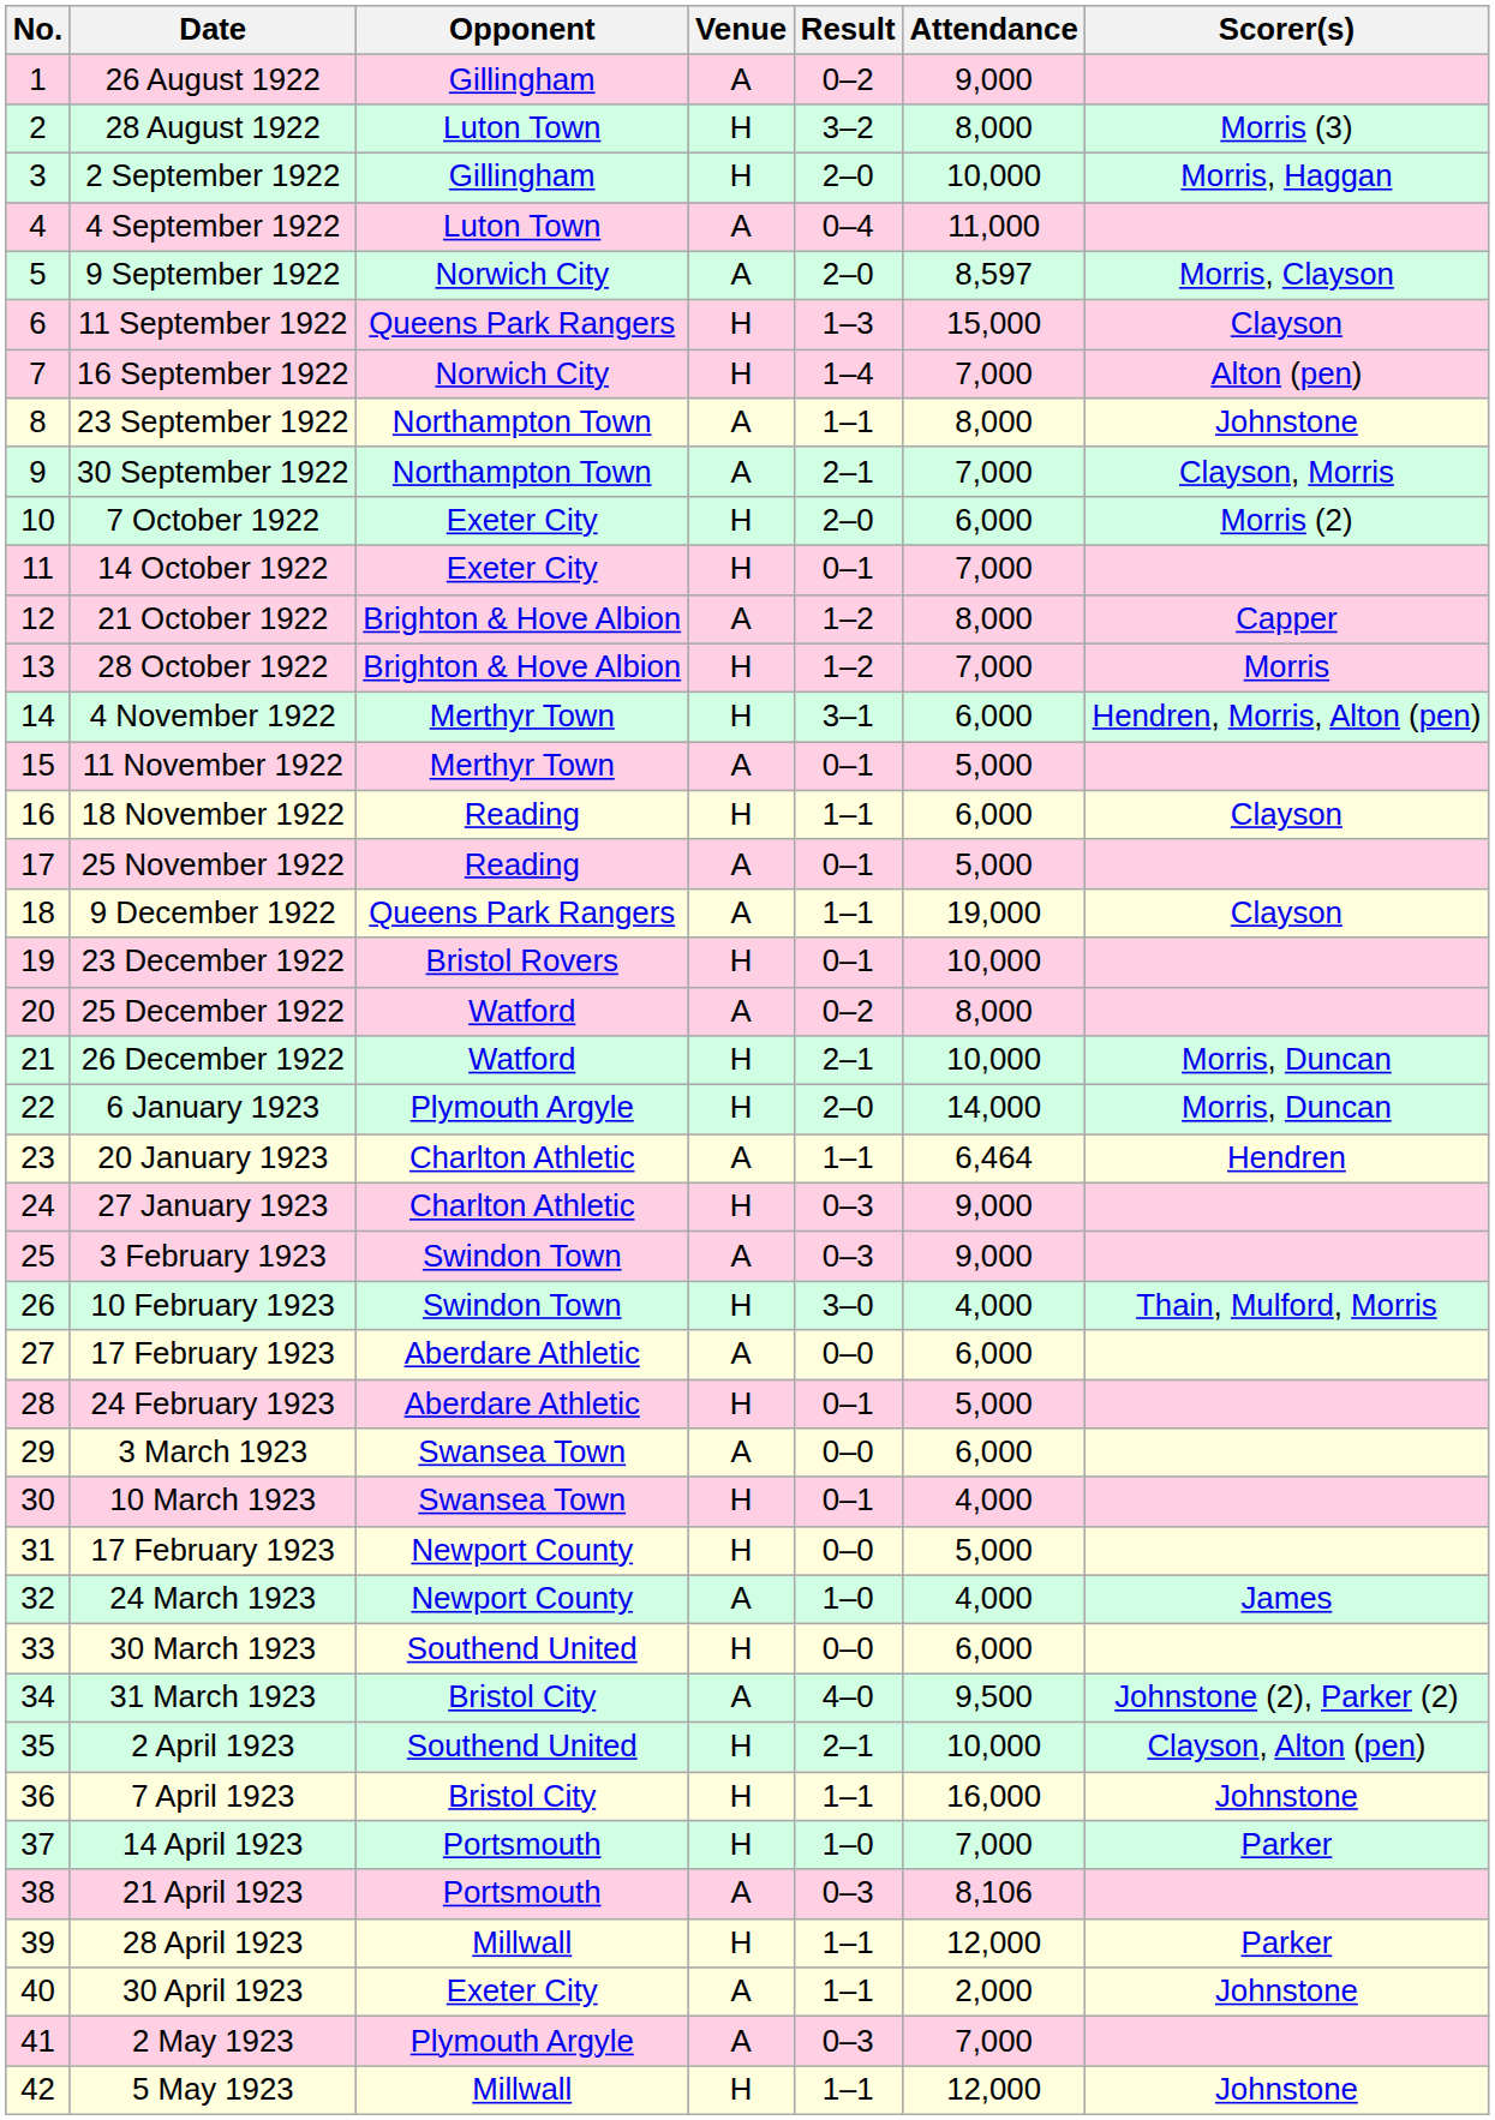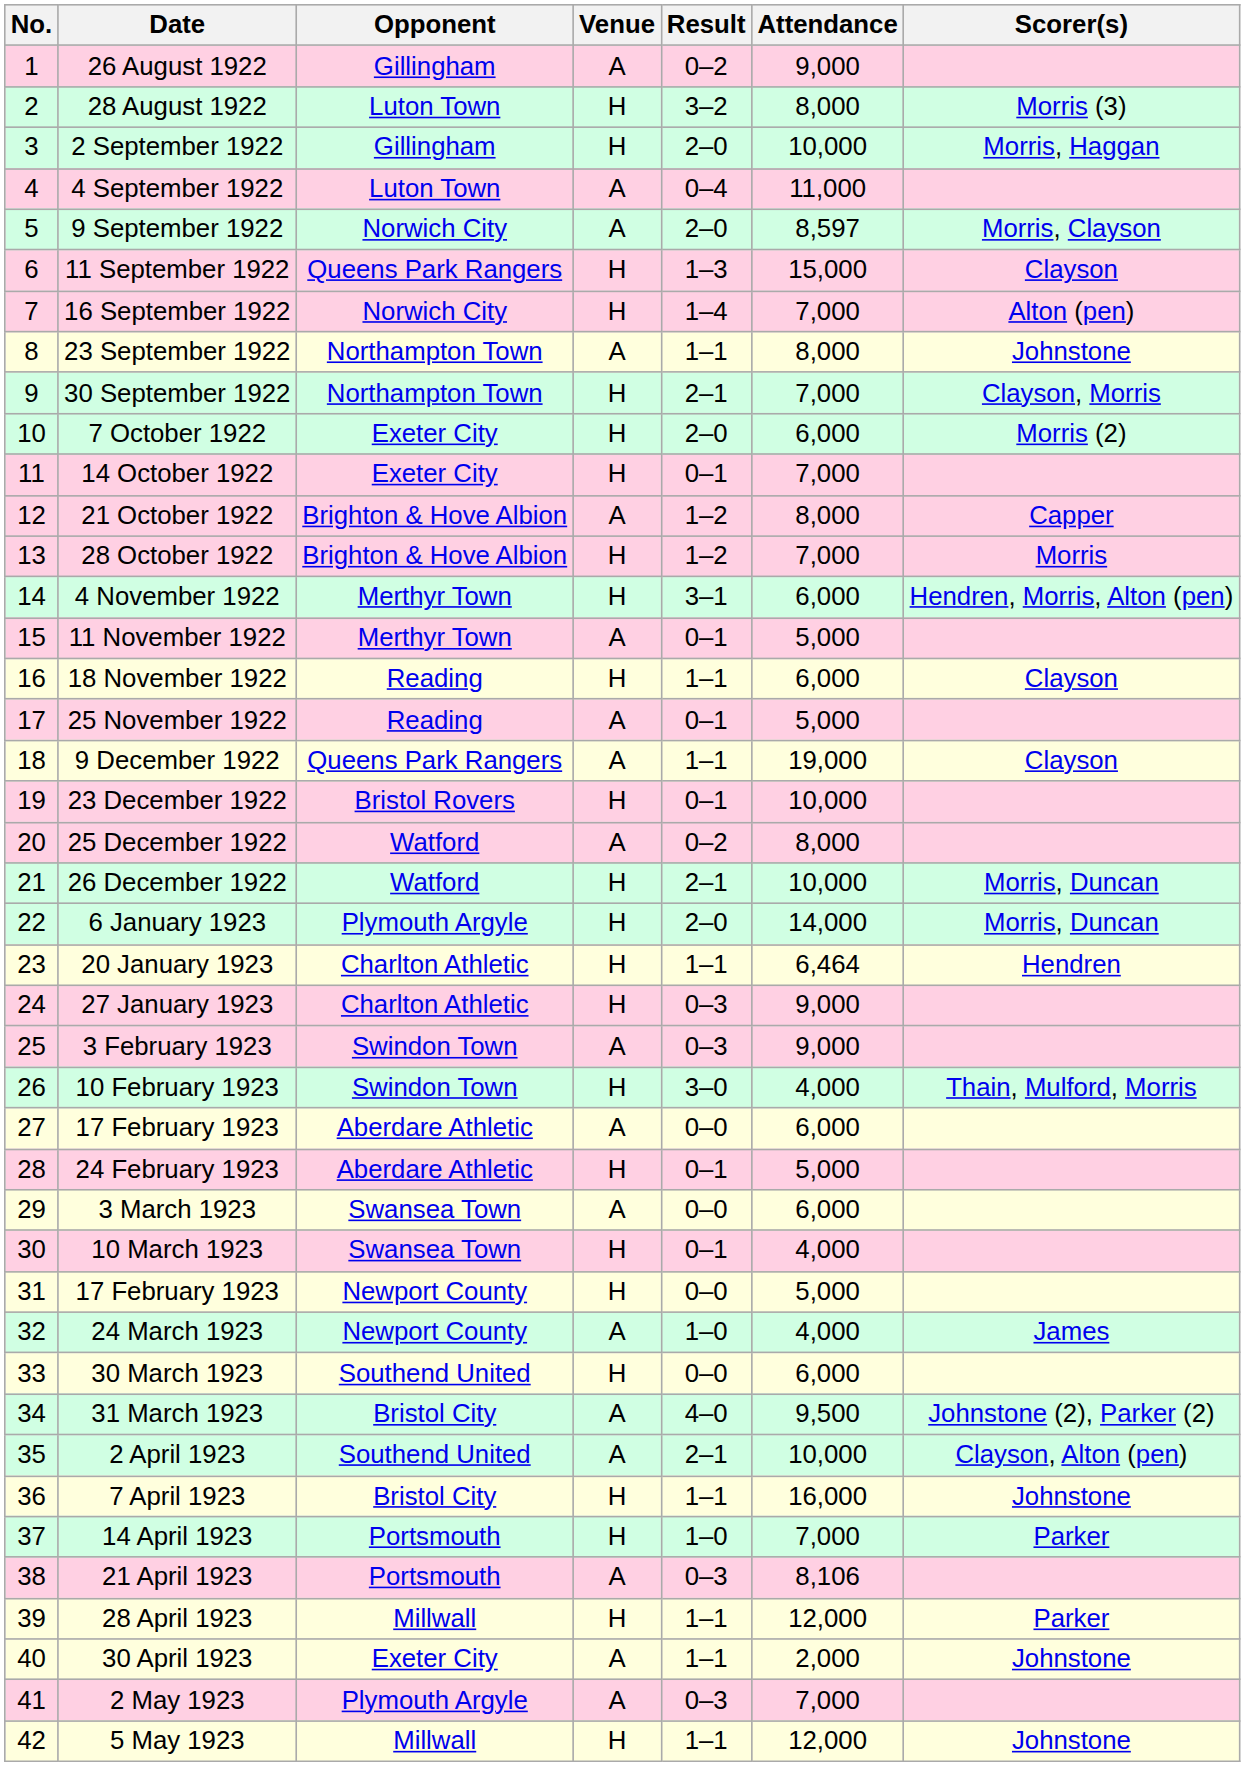30 September 1922 | Venue: A -> H
20 January 1923 | Venue: A -> H
2 April 1923 | Venue: H -> A
